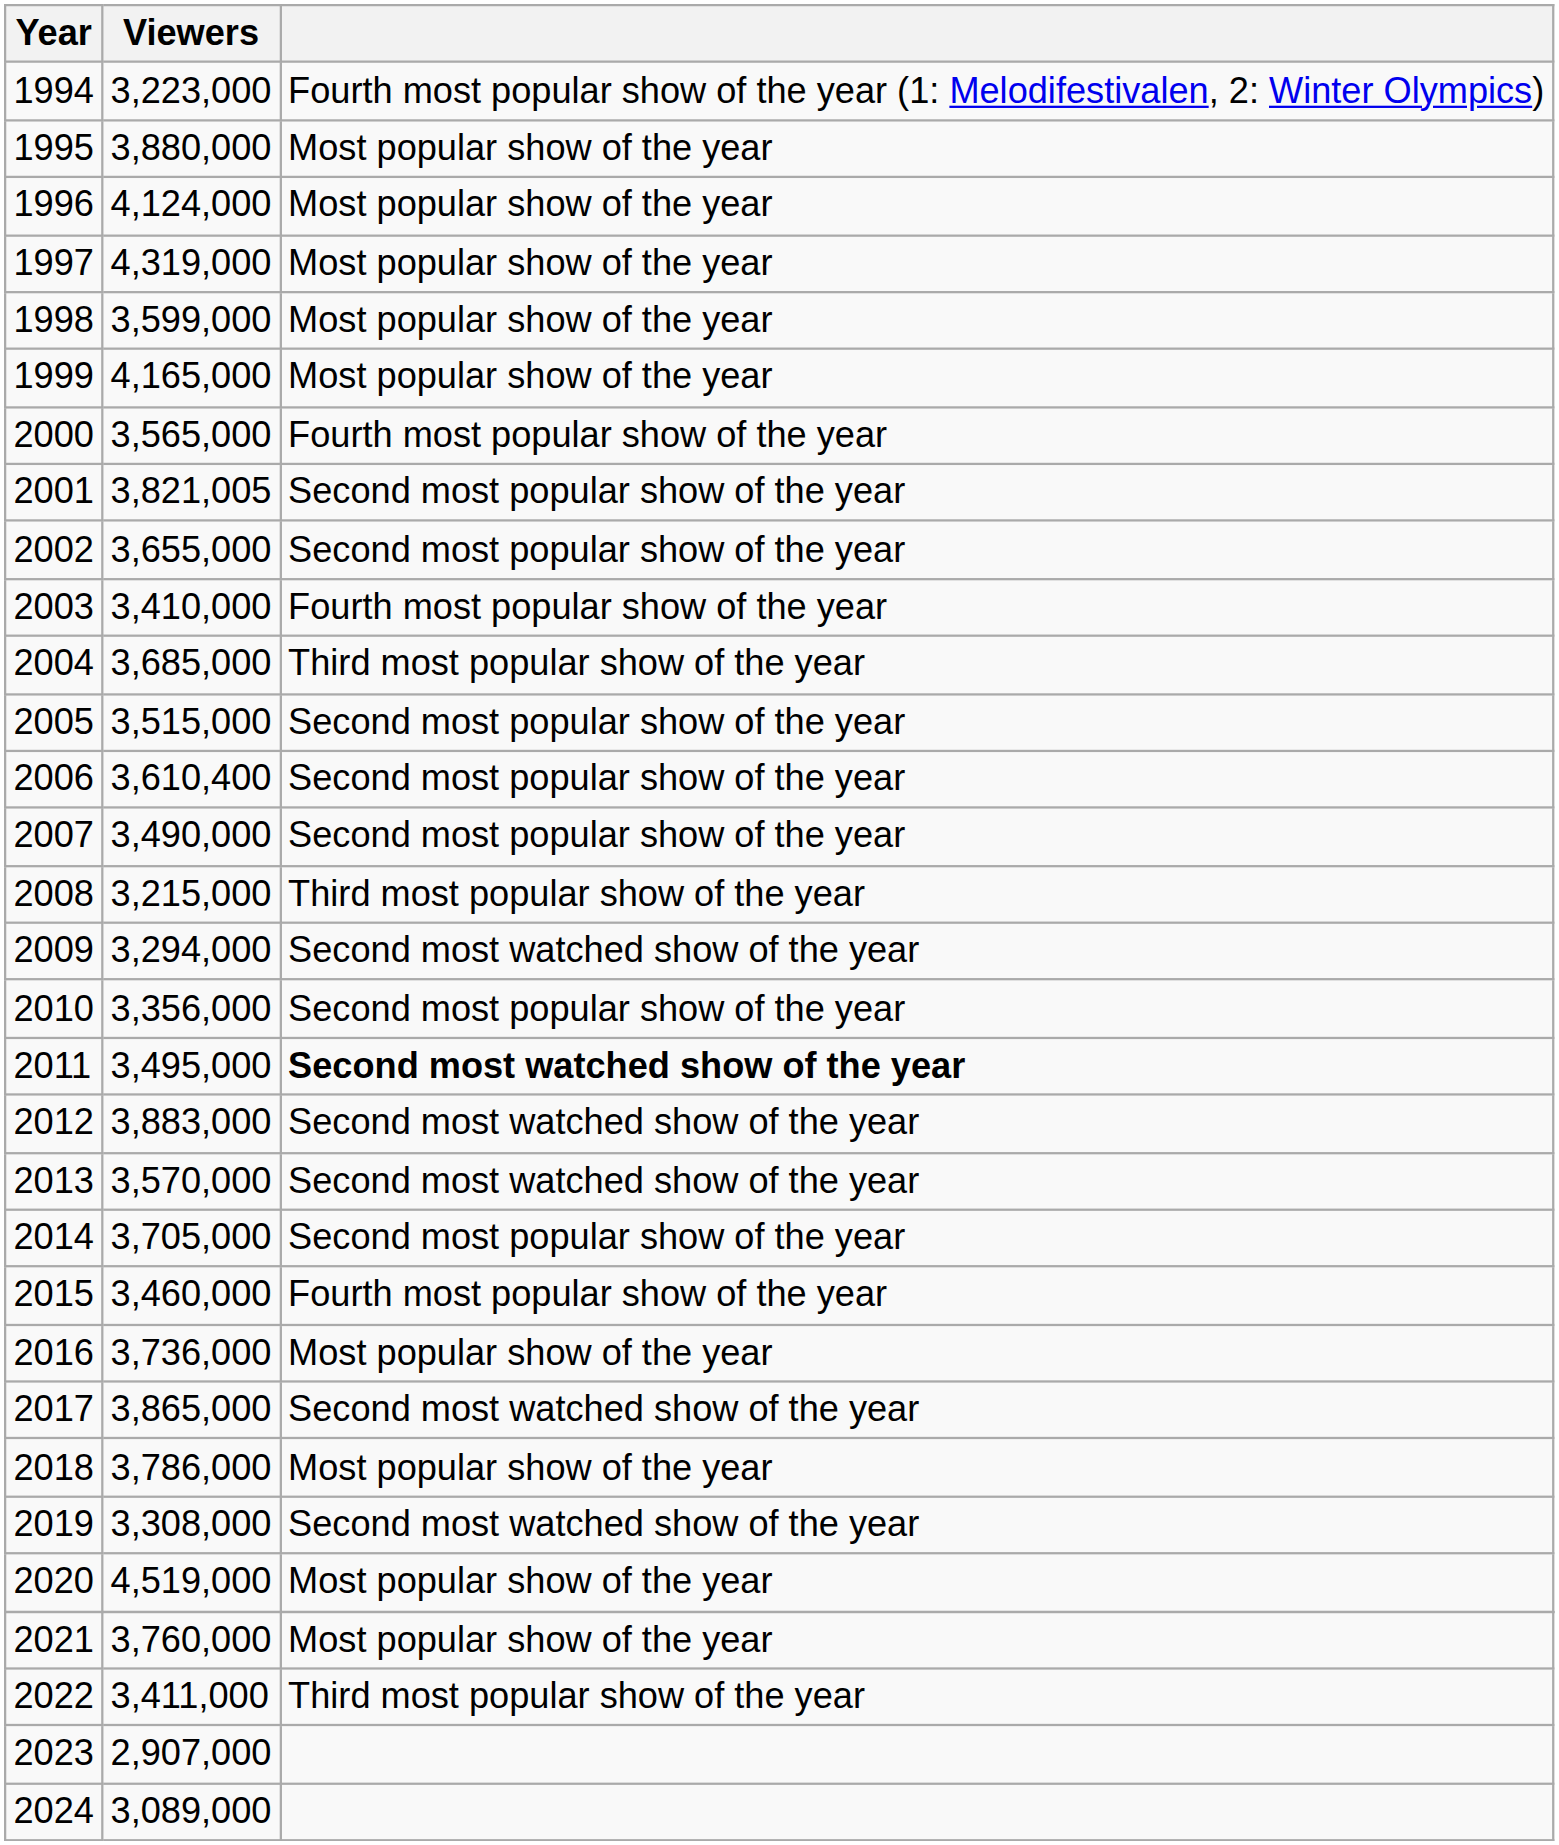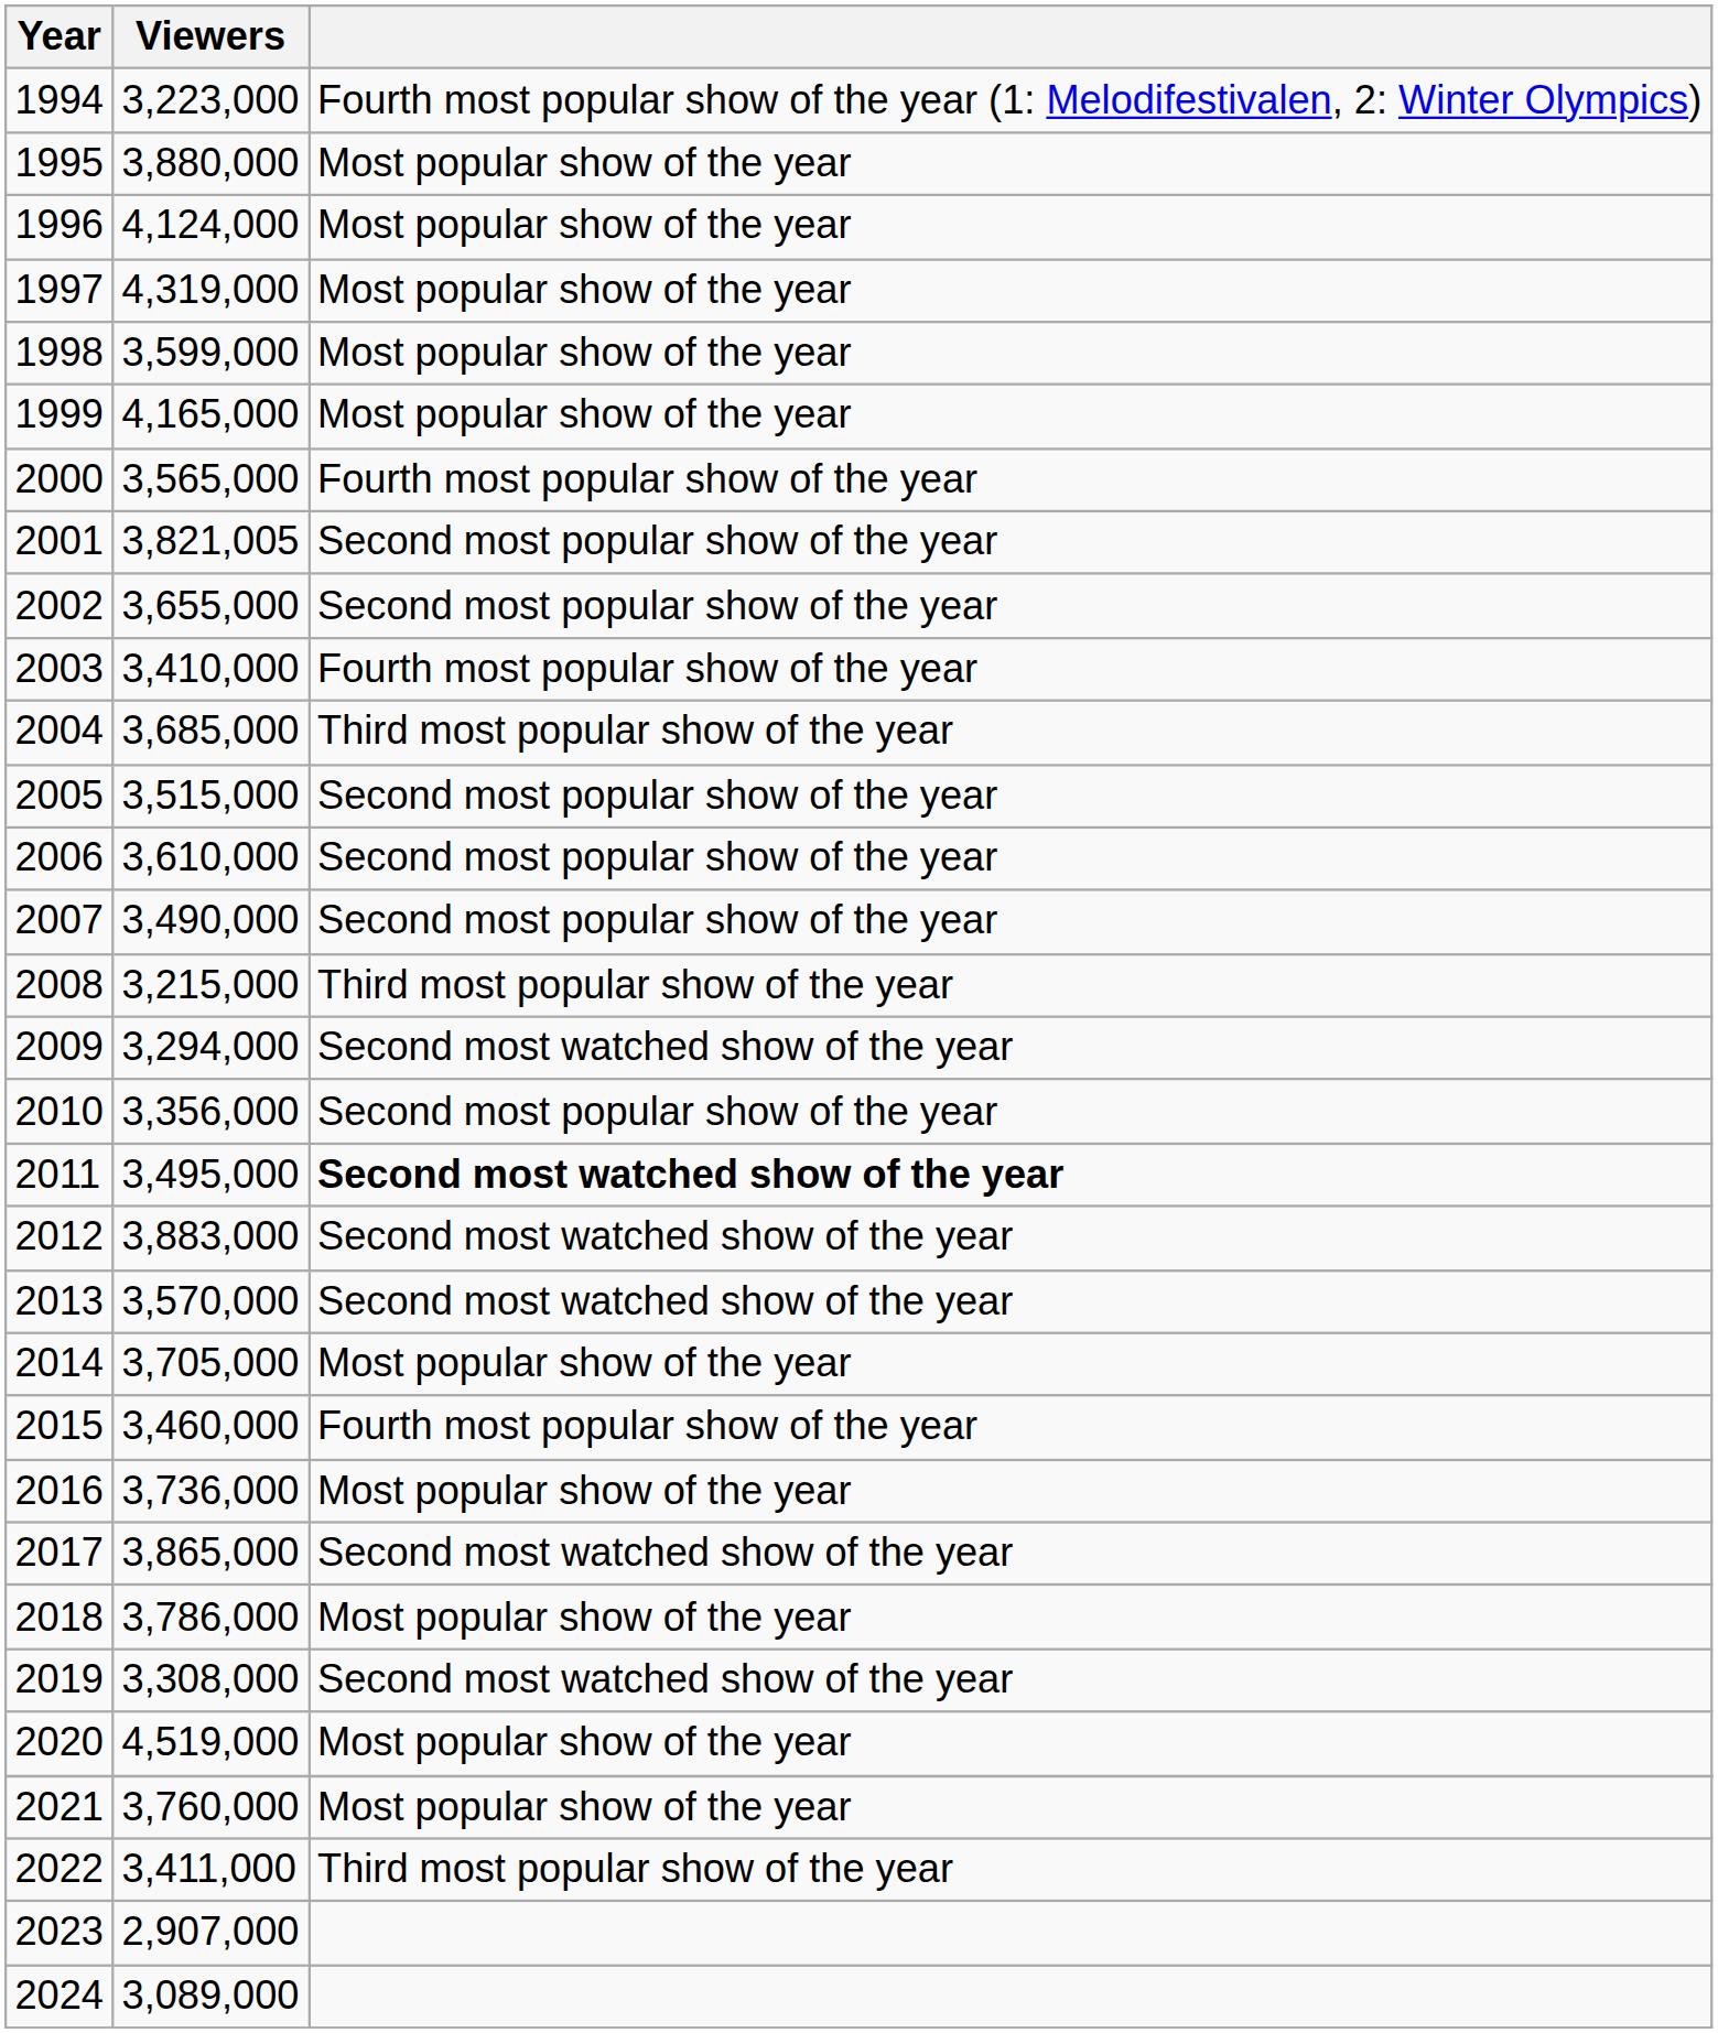2006 | Viewers: 3,610,400 -> 3,610,000
2014 | column 3: Second most popular show of the year -> Most popular show of the year
